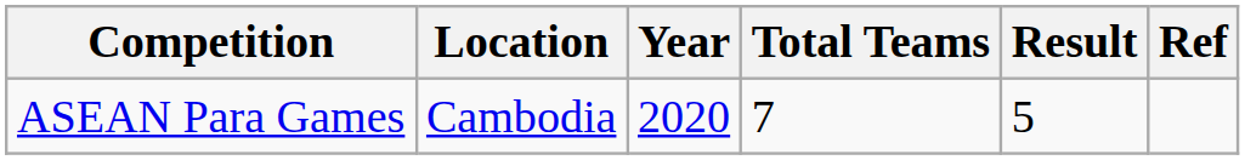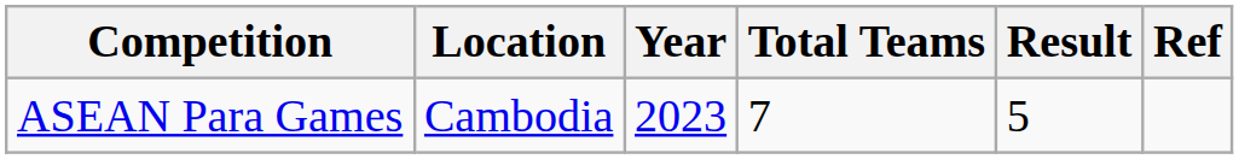ASEAN Para Games | Year: 2020 -> 2023
